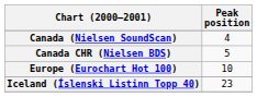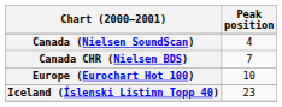Canada CHR (Nielsen BDS) | Peak position: 5 -> 7
